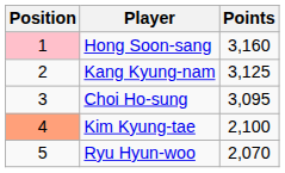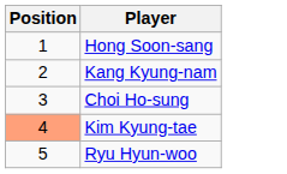- column: Points | 3,160 | 3,125 | 3,095 | 2,100 | 2,070
Hong Soon-sang | Position: pink background -> no background
